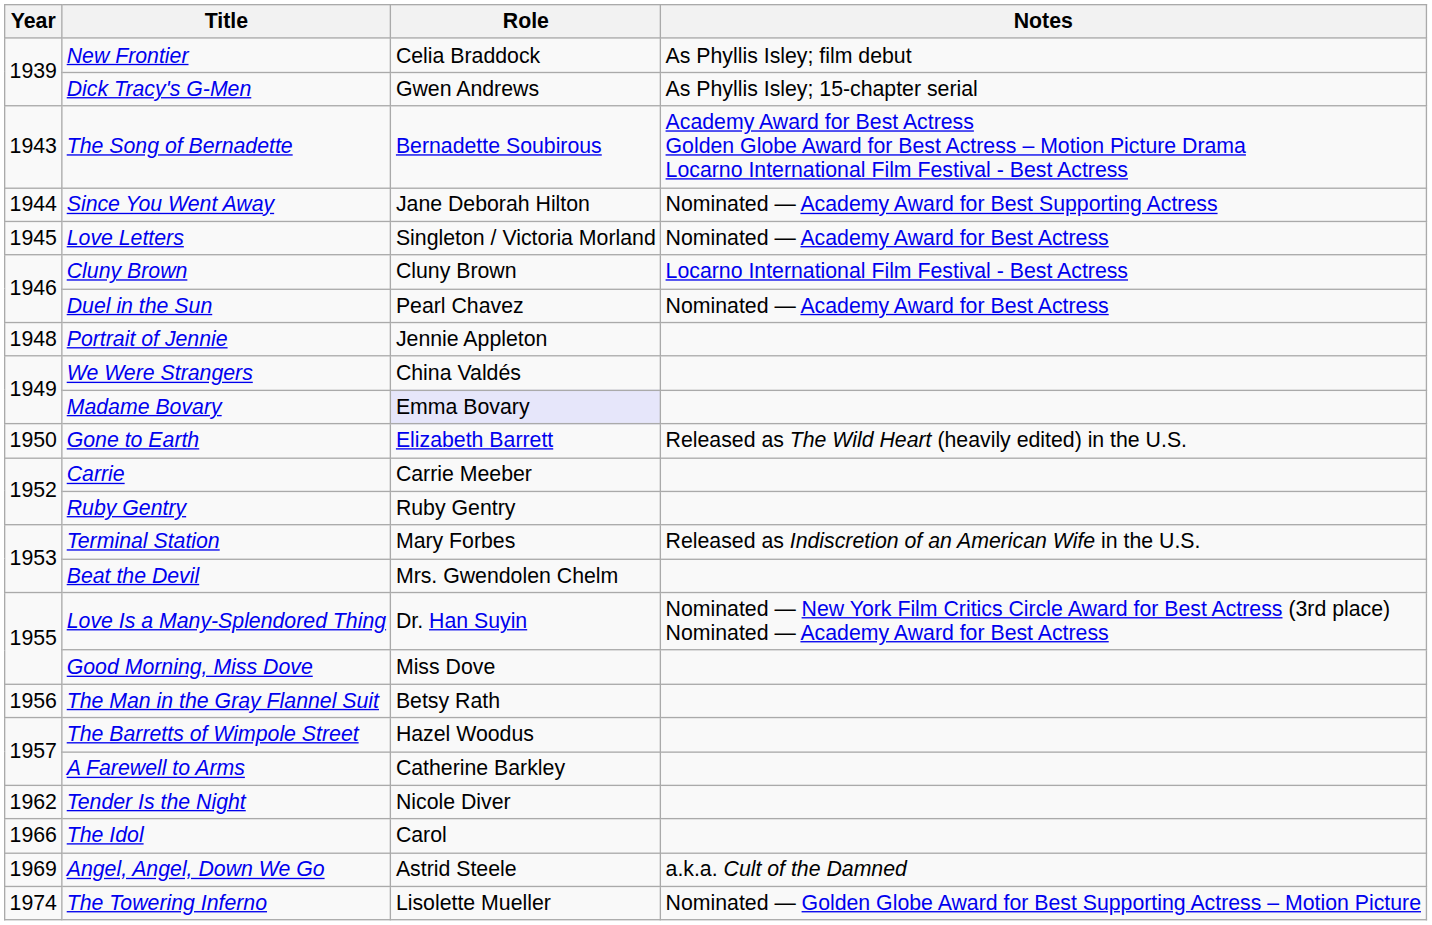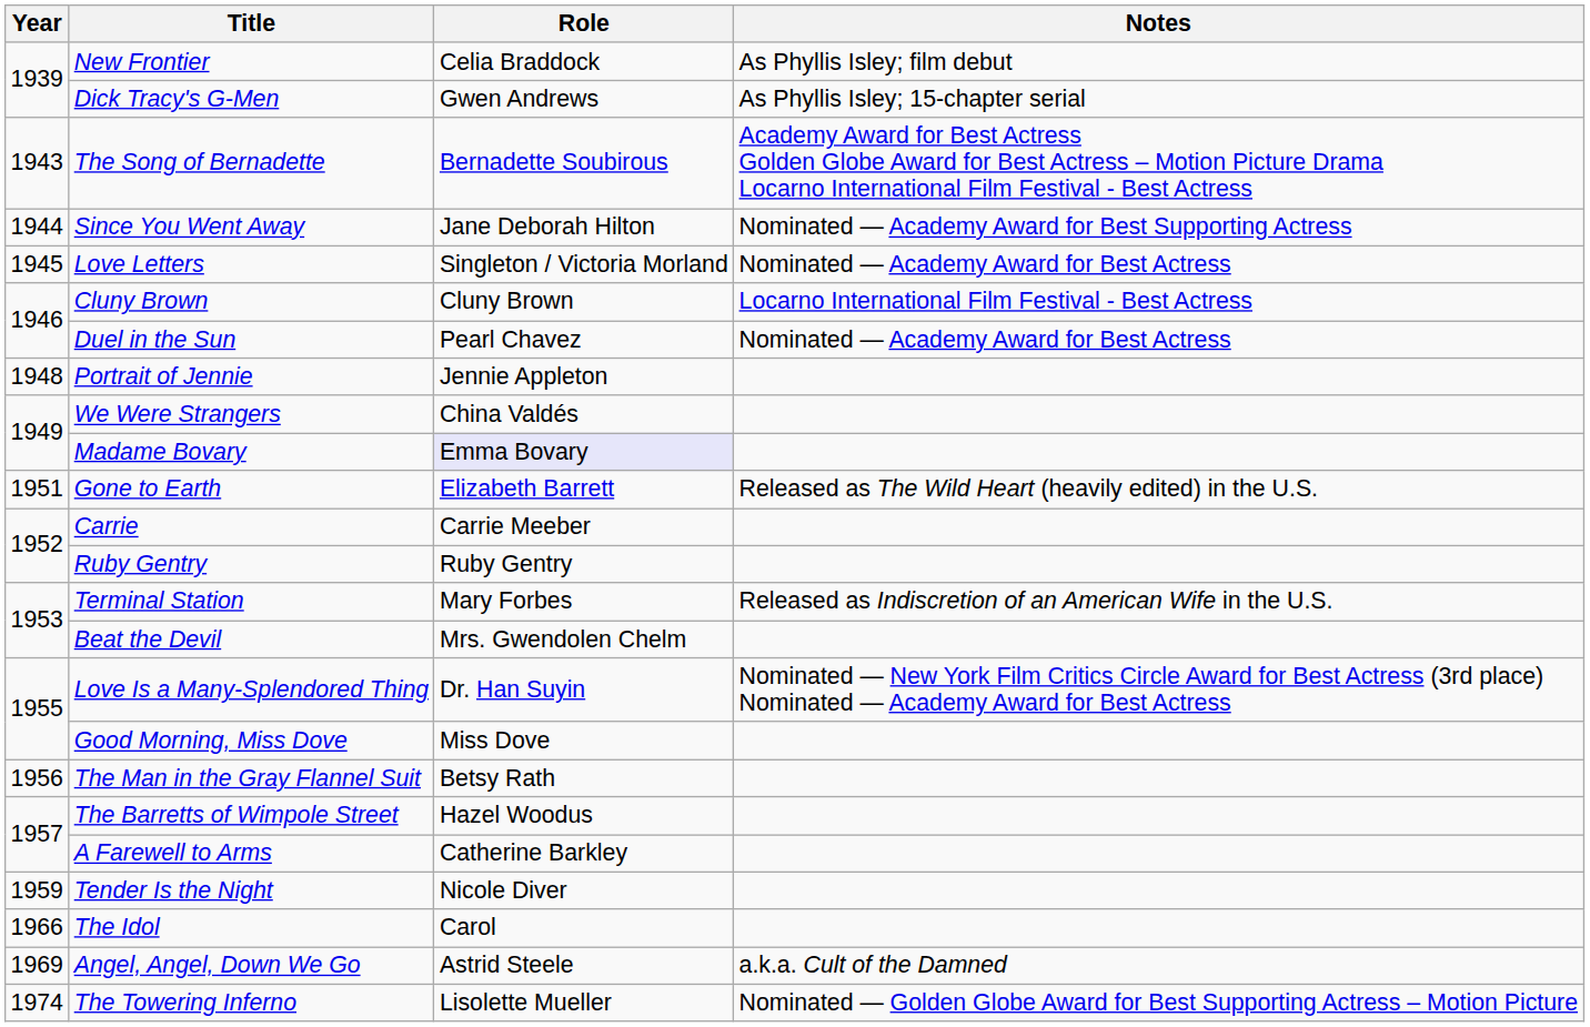Gone to Earth | Year: 1950 -> 1951
Tender Is the Night | Year: 1962 -> 1959
